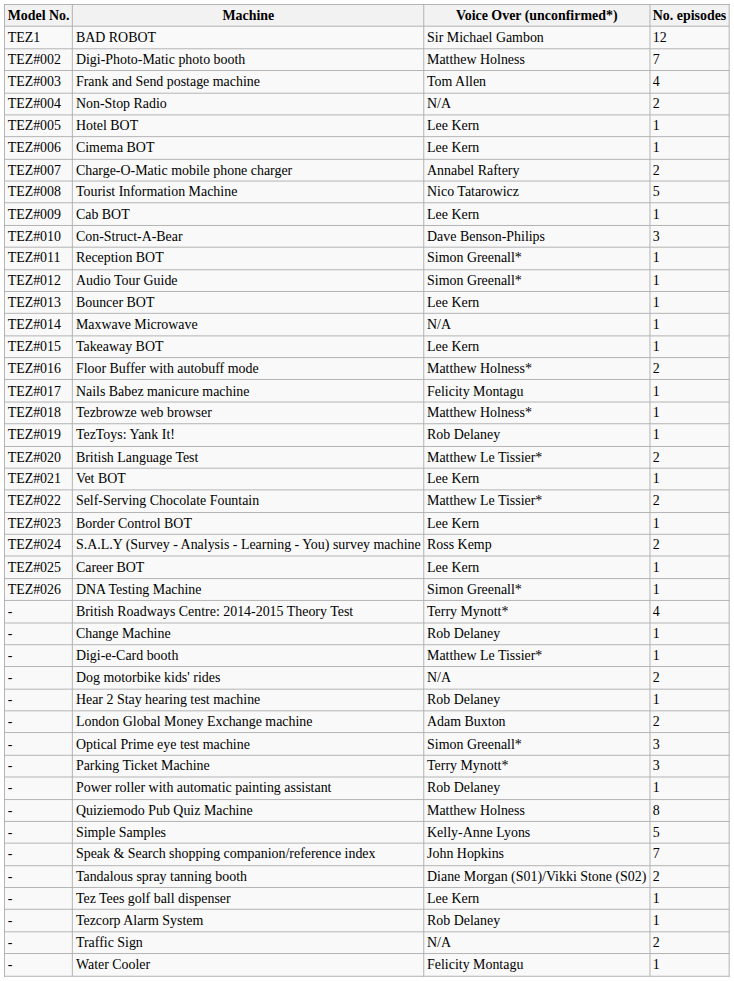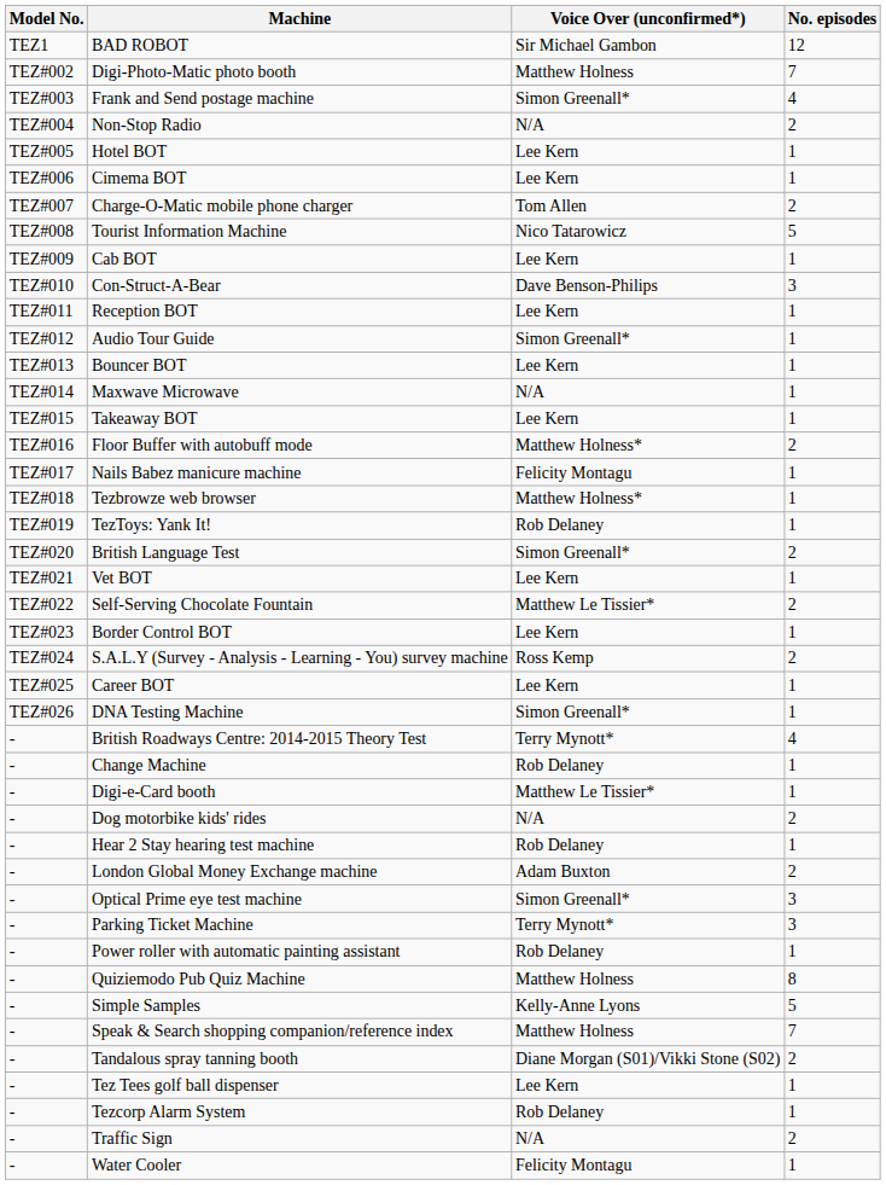Frank and Send postage machine | Voice Over (unconfirmed*): Tom Allen -> Simon Greenall*
Charge-O-Matic mobile phone charger | Voice Over (unconfirmed*): Annabel Raftery -> Tom Allen
Reception BOT | Voice Over (unconfirmed*): Simon Greenall* -> Lee Kern
British Language Test | Voice Over (unconfirmed*): Matthew Le Tissier* -> Simon Greenall*
Speak & Search shopping companion/reference index | Voice Over (unconfirmed*): John Hopkins -> Matthew Holness
